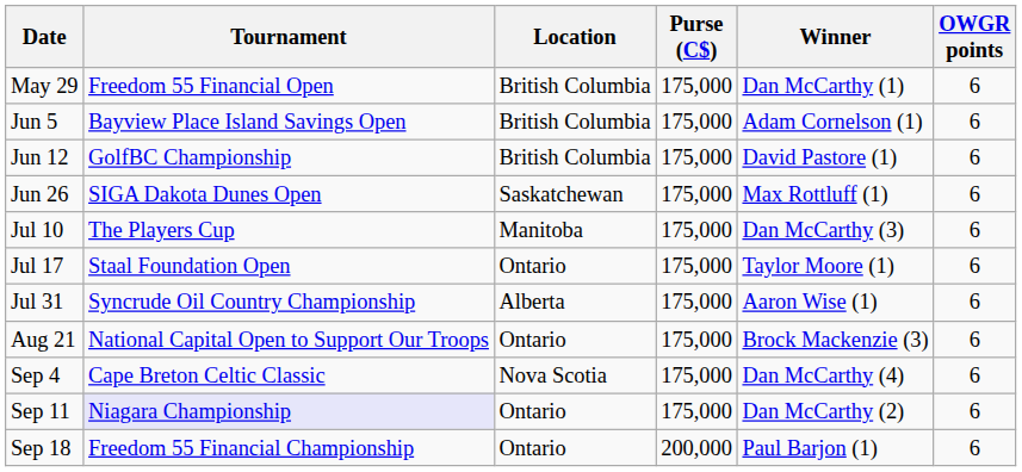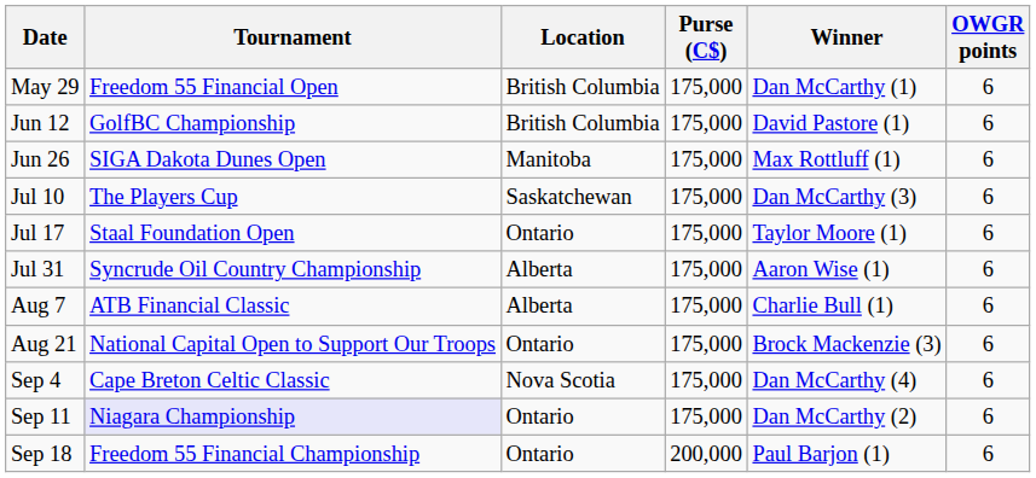- row: Jun 5 | Bayview Place Island Savings Open | British Columbia | 175,000 | Adam Cornelson (1) | 6
Jun 26 | Location: Saskatchewan -> Manitoba
Jul 10 | Location: Manitoba -> Saskatchewan
+ row: Aug 7 | ATB Financial Classic | Alberta | 175,000 | Charlie Bull (1) | 6
